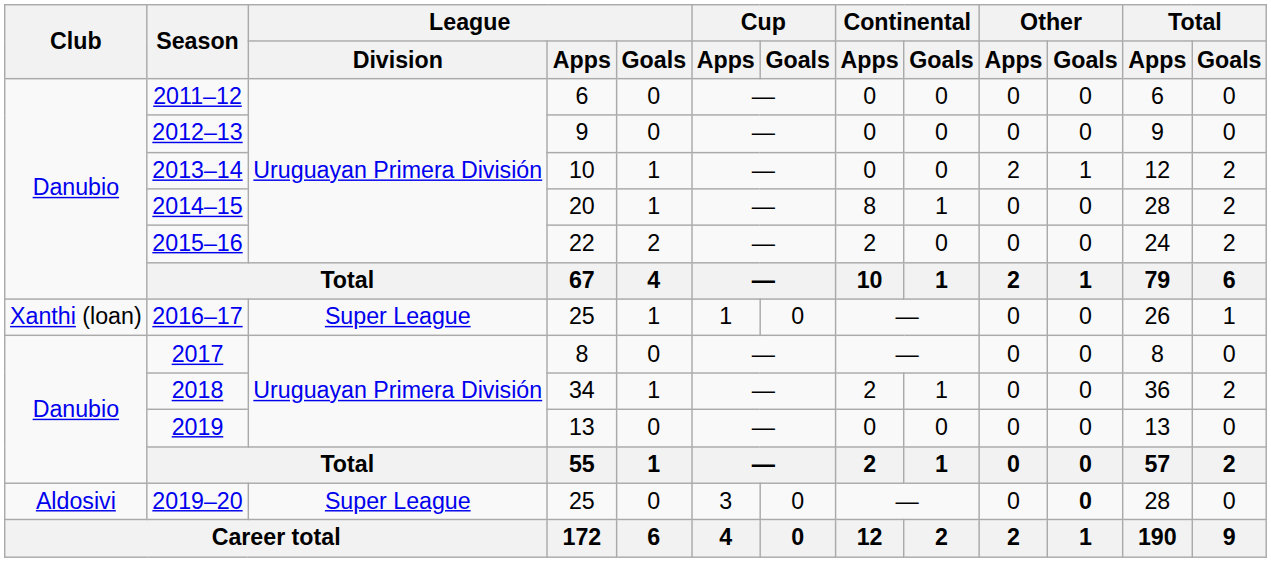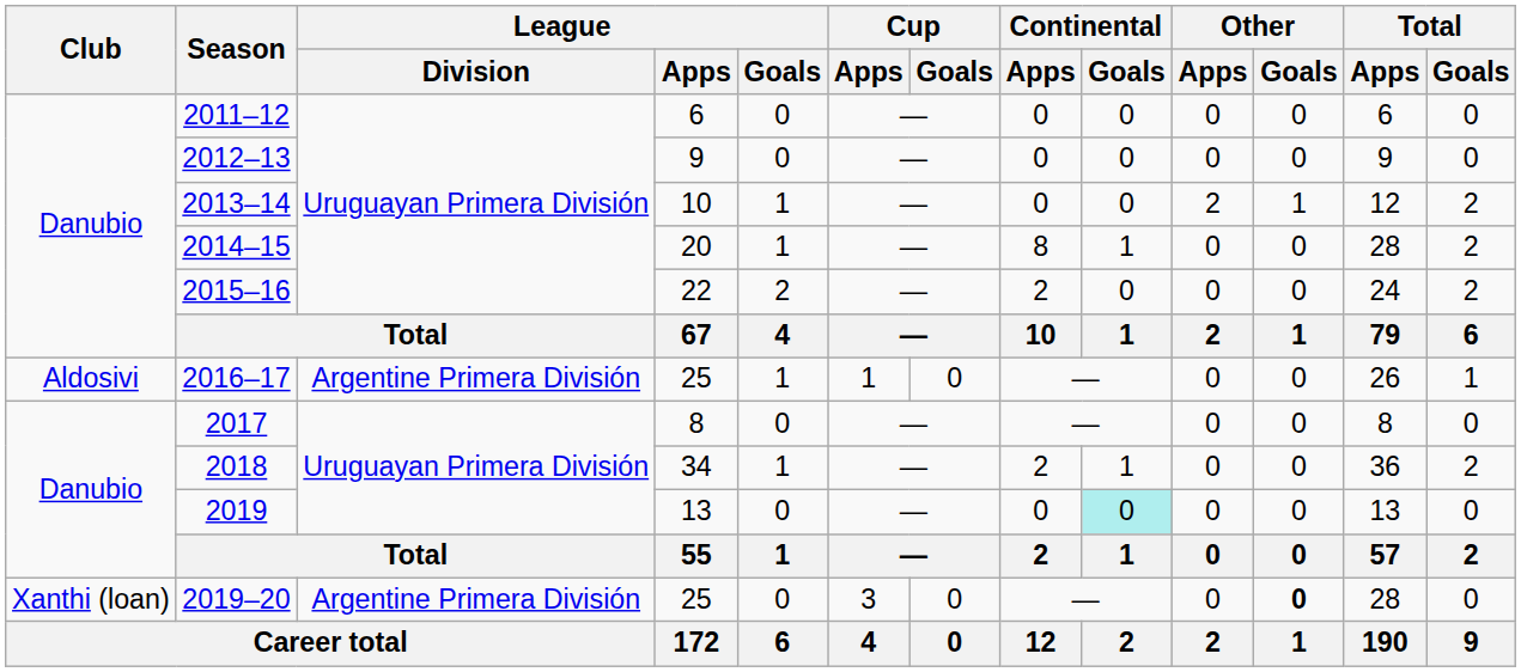2016–17 | Club: Xanthi (loan) -> Aldosivi
2016–17 | League / Division: Super League -> Argentine Primera División
2019 | Continental / Goals: no background -> paleturquoise background
2019–20 | Club: Aldosivi -> Xanthi (loan)
2019–20 | League / Division: Super League -> Argentine Primera División
